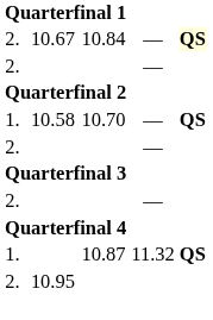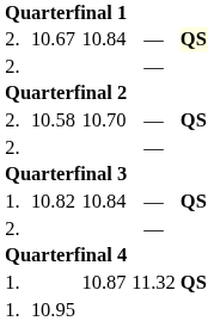10.58 | column 1: 1. -> 2.
+ row: 1. | 10.82 | 10.84 | — | QS
10.95 | column 1: 2. -> 1.
